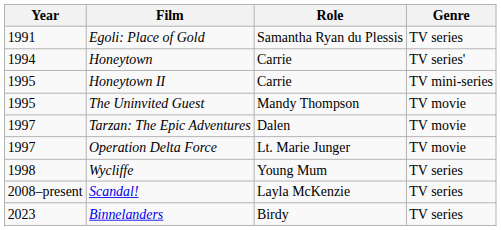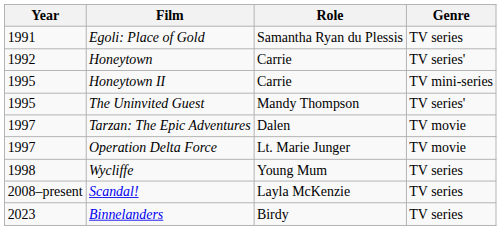Honeytown | Year: 1994 -> 1992
The Uninvited Guest | Genre: TV movie -> TV series'
